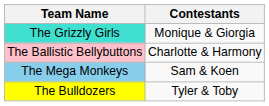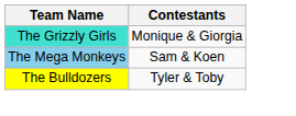- row: The Ballistic Bellybuttons | Charlotte & Harmony
